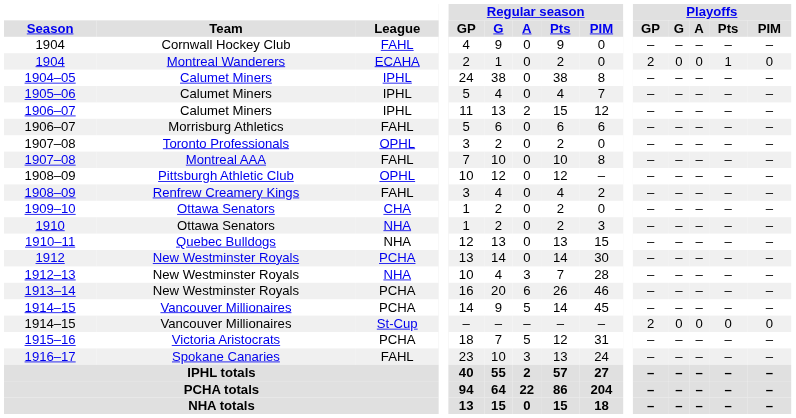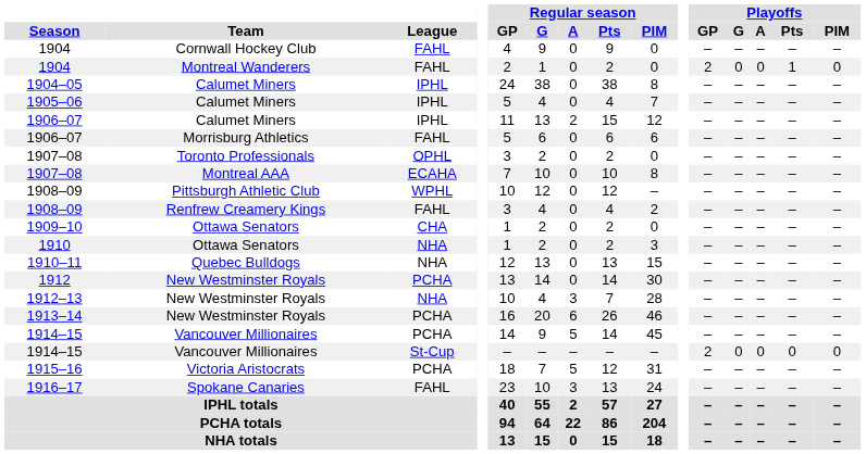1904 / Montreal Wanderers | League: ECAHA -> FAHL
1907–08 / Montreal AAA | League: FAHL -> ECAHA
1908–09 / Pittsburgh Athletic Club | League: OPHL -> WPHL
